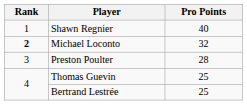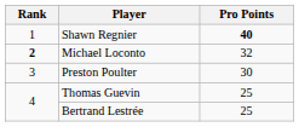Shawn Regnier | Pro Points: normal -> bold
Preston Poulter | Pro Points: 28 -> 30
